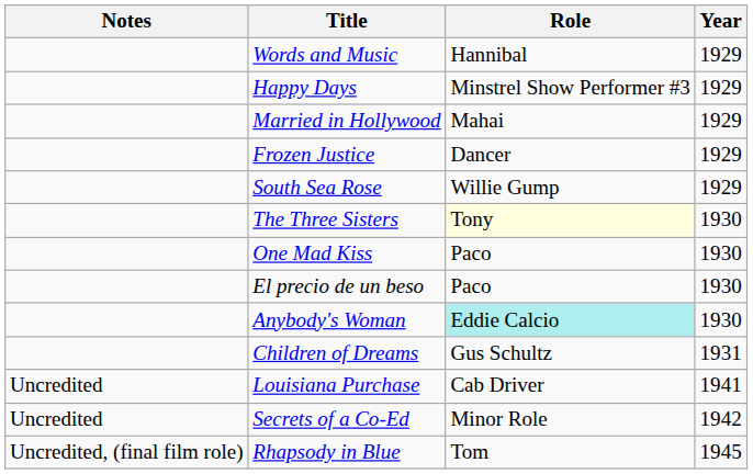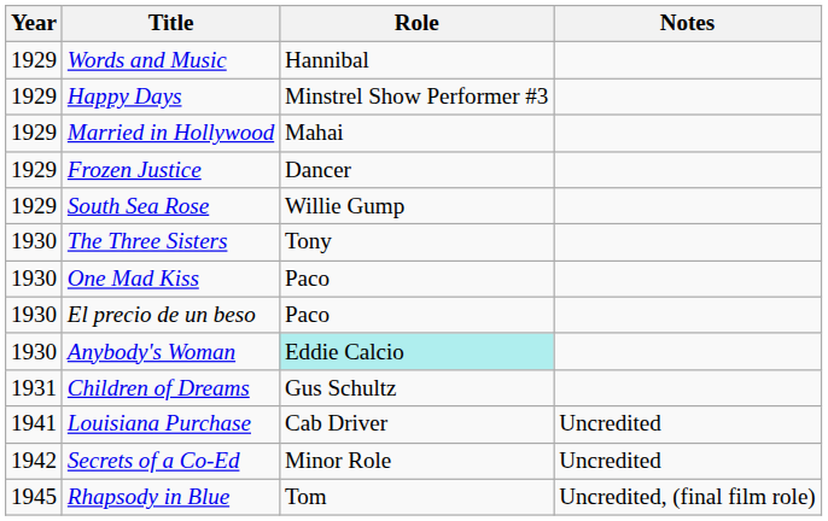columns swapped: Year <-> Notes
The Three Sisters | Role: lightyellow background -> no background
